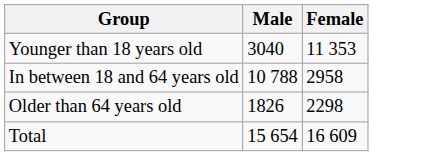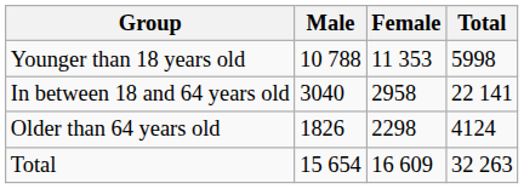+ column: Total | 5998 | 22 141 | 4124 | 32 263
Younger than 18 years old | Male: 3040 -> 10 788
In between 18 and 64 years old | Male: 10 788 -> 3040
